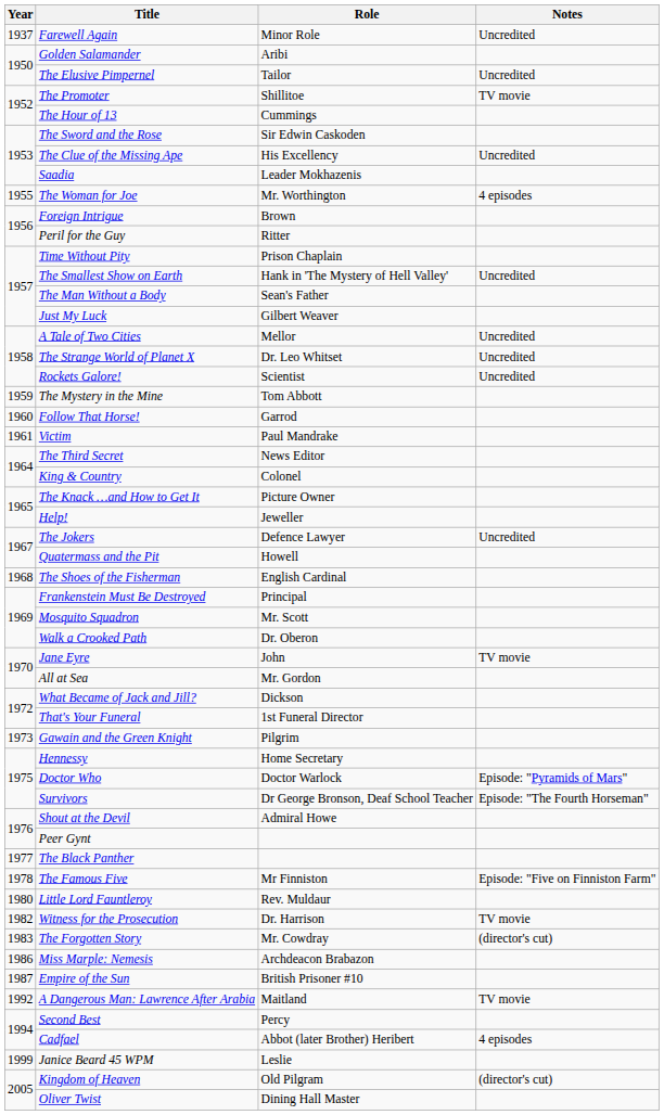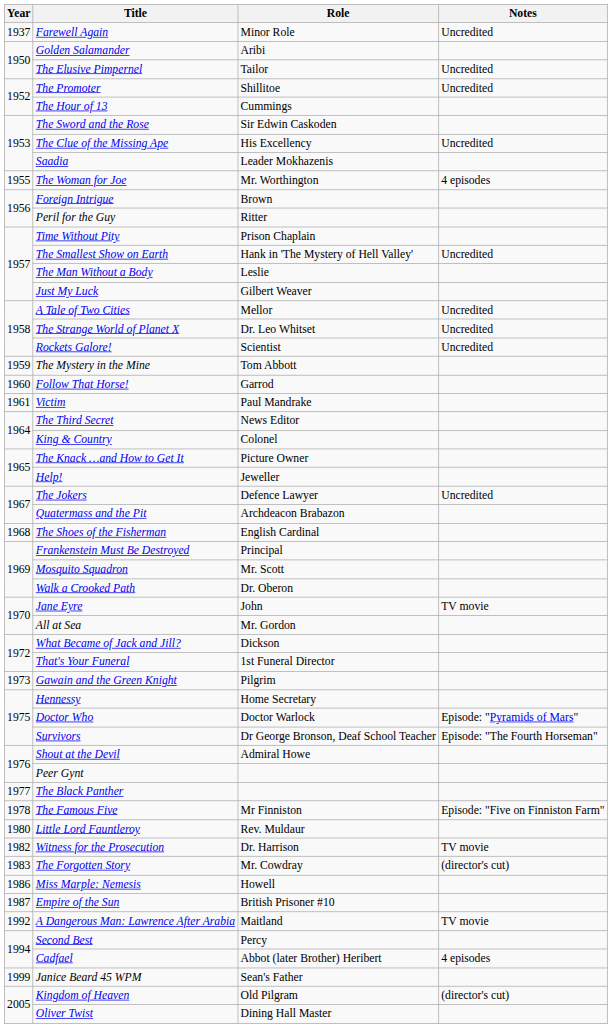The Promoter | Notes: TV movie -> Uncredited
The Man Without a Body | Role: Sean's Father -> Leslie
Quatermass and the Pit | Role: Howell -> Archdeacon Brabazon
Miss Marple: Nemesis | Role: Archdeacon Brabazon -> Howell
Janice Beard 45 WPM | Role: Leslie -> Sean's Father
